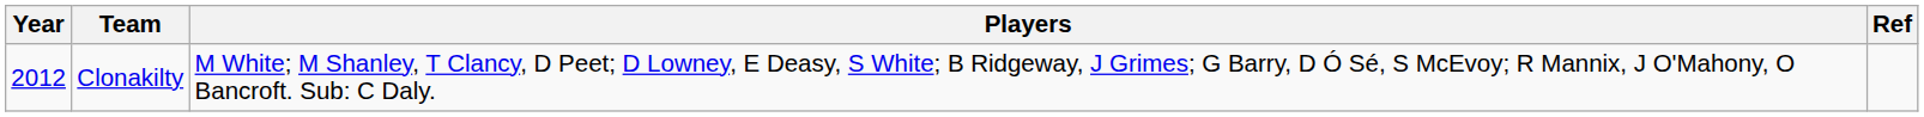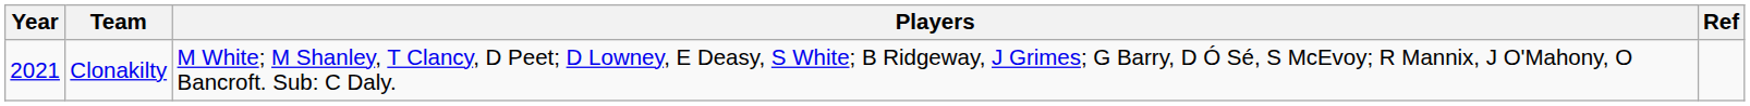Clonakilty | Year: 2012 -> 2021
